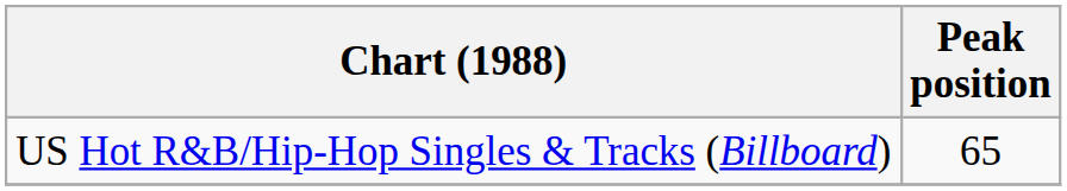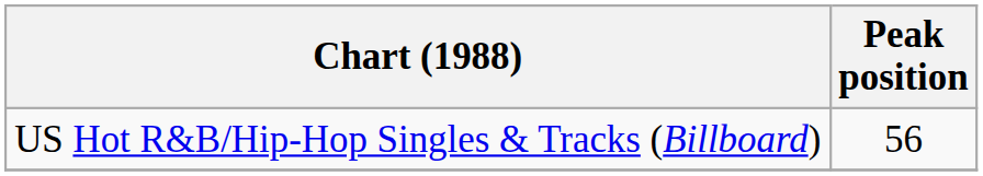US Hot R&B/Hip-Hop Singles & Tracks (Billboard) | Peak position: 65 -> 56
